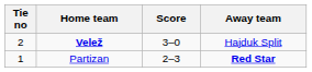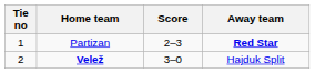rows swapped: Partizan <-> Velež
